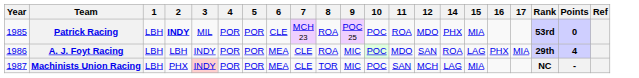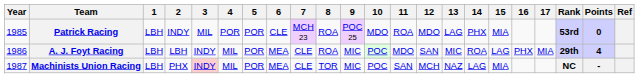+ column: 13 | LAG | MIC | NAZ
Patrick Racing | 2: bold -> normal
Patrick Racing | 10: POC -> MDO
A. J. Foyt Racing | 4: POR -> MIL
Machinists Union Racing | 4: POR -> MIL
